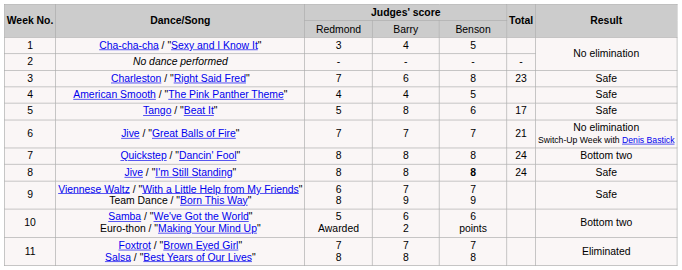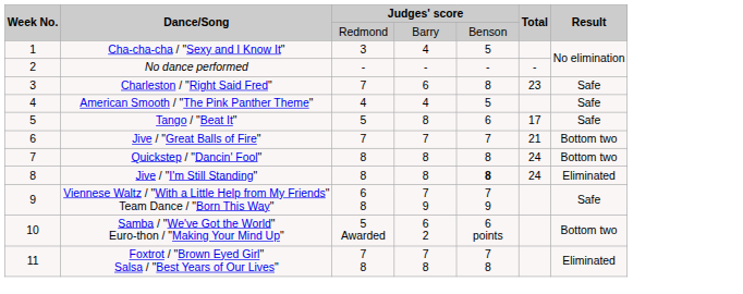Jive / "Great Balls of Fire" | Result: No elimination Switch-Up Week with Denis Bastick -> Bottom two
Jive / "I'm Still Standing" | Result: Safe -> Eliminated
